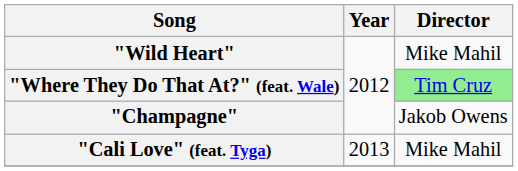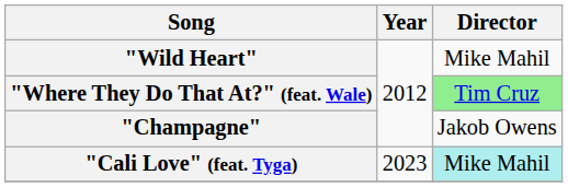"Cali Love" (feat. Tyga) | Year: 2013 -> 2023
"Cali Love" (feat. Tyga) | Director: no background -> paleturquoise background
